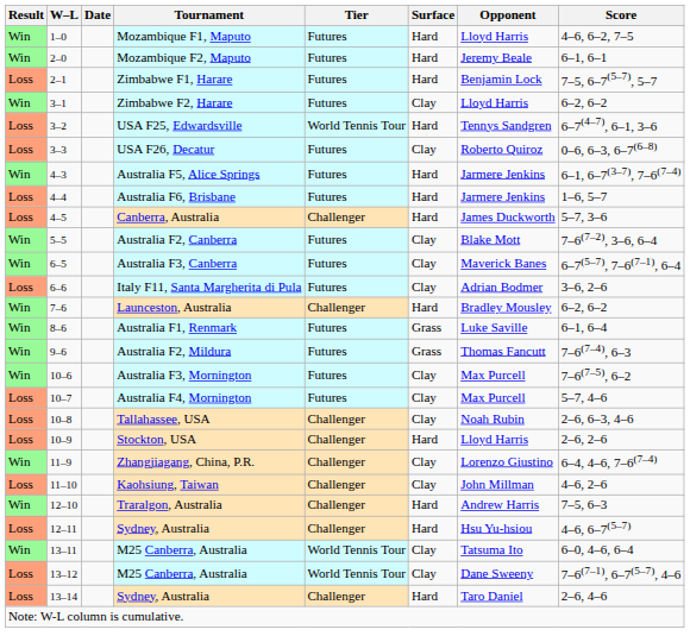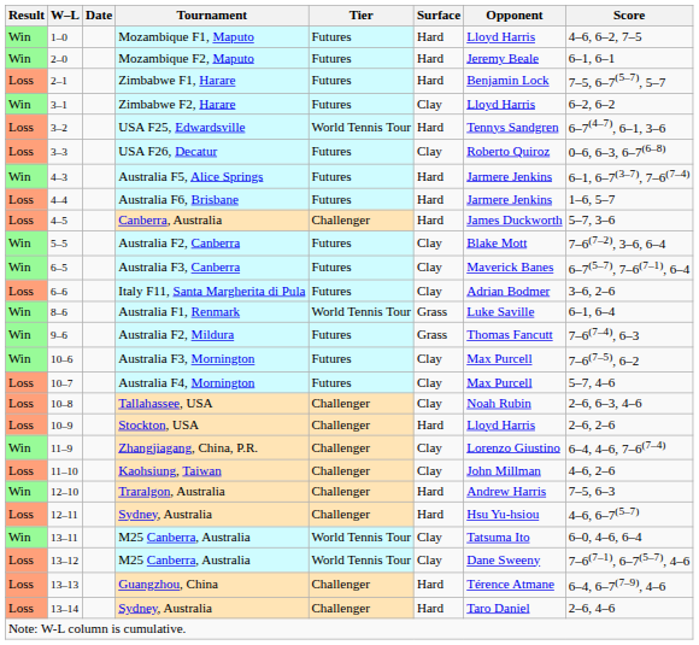- row: Win | 7–6 | Launceston, Australia | Challenger | Hard | Bradley Mousley | 6–2, 6–2
Australia F1, Renmark | Tier: Futures -> World Tennis Tour
+ row: Loss | 13–13 | Guangzhou, China | Challenger | Hard | Térence Atmane | 6–4, 6–7(7–9), 4–6
